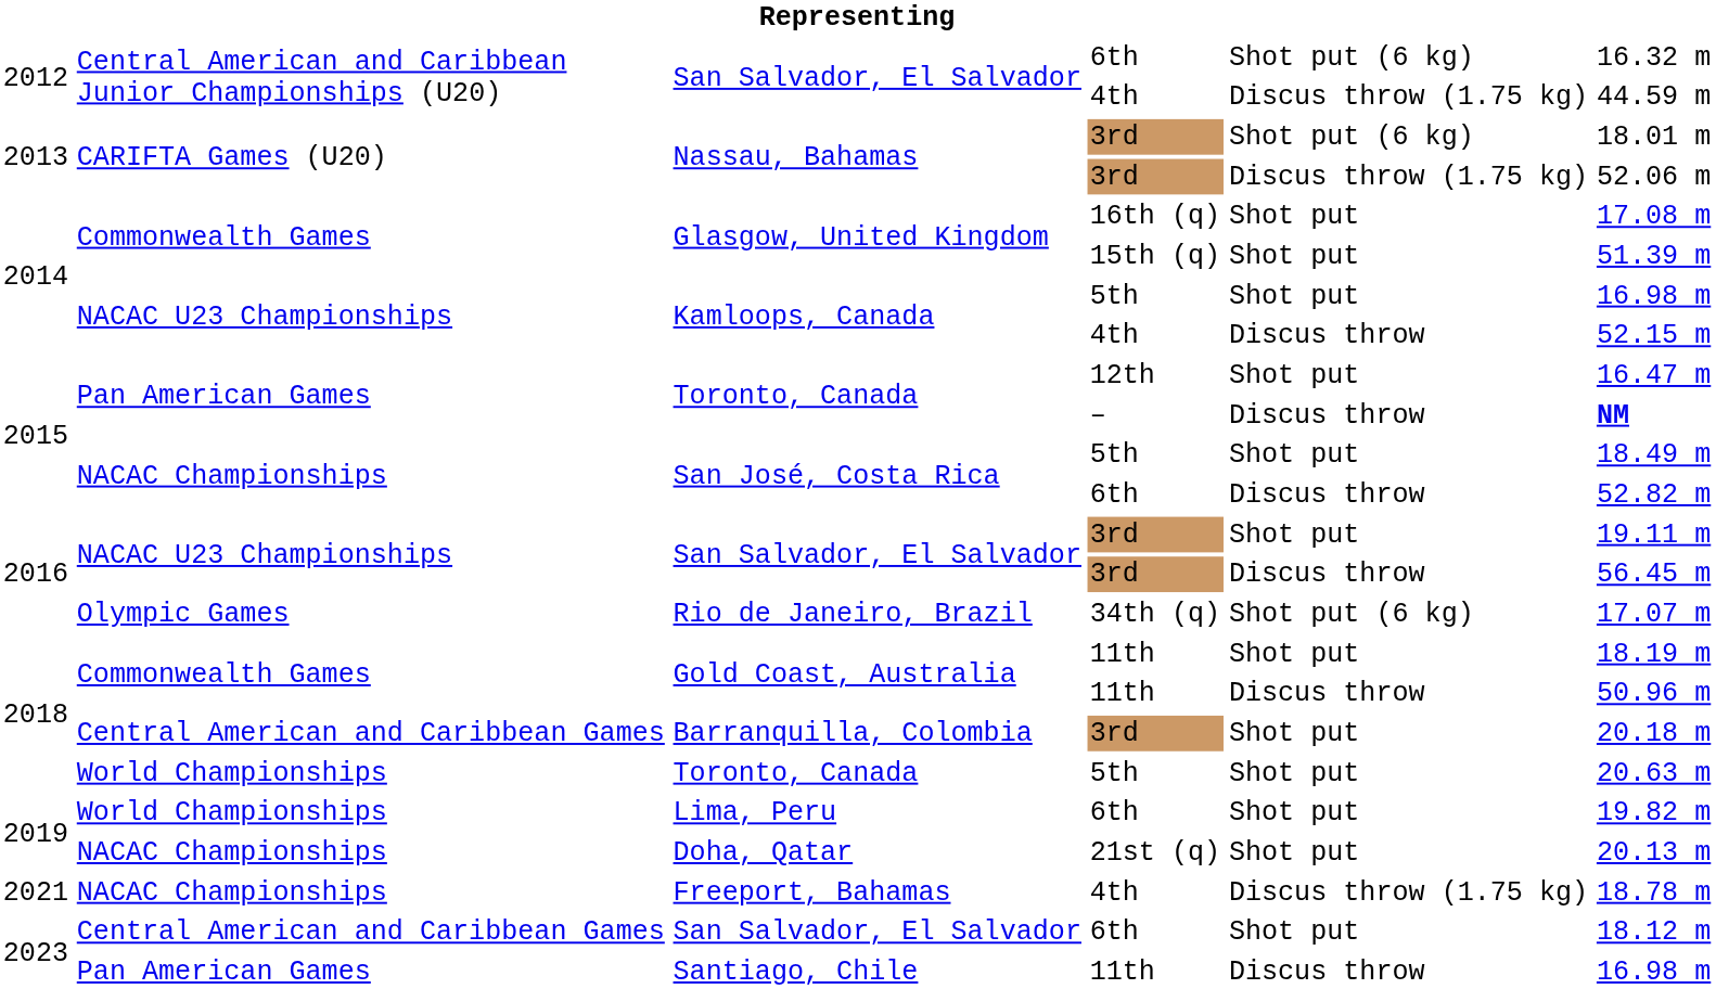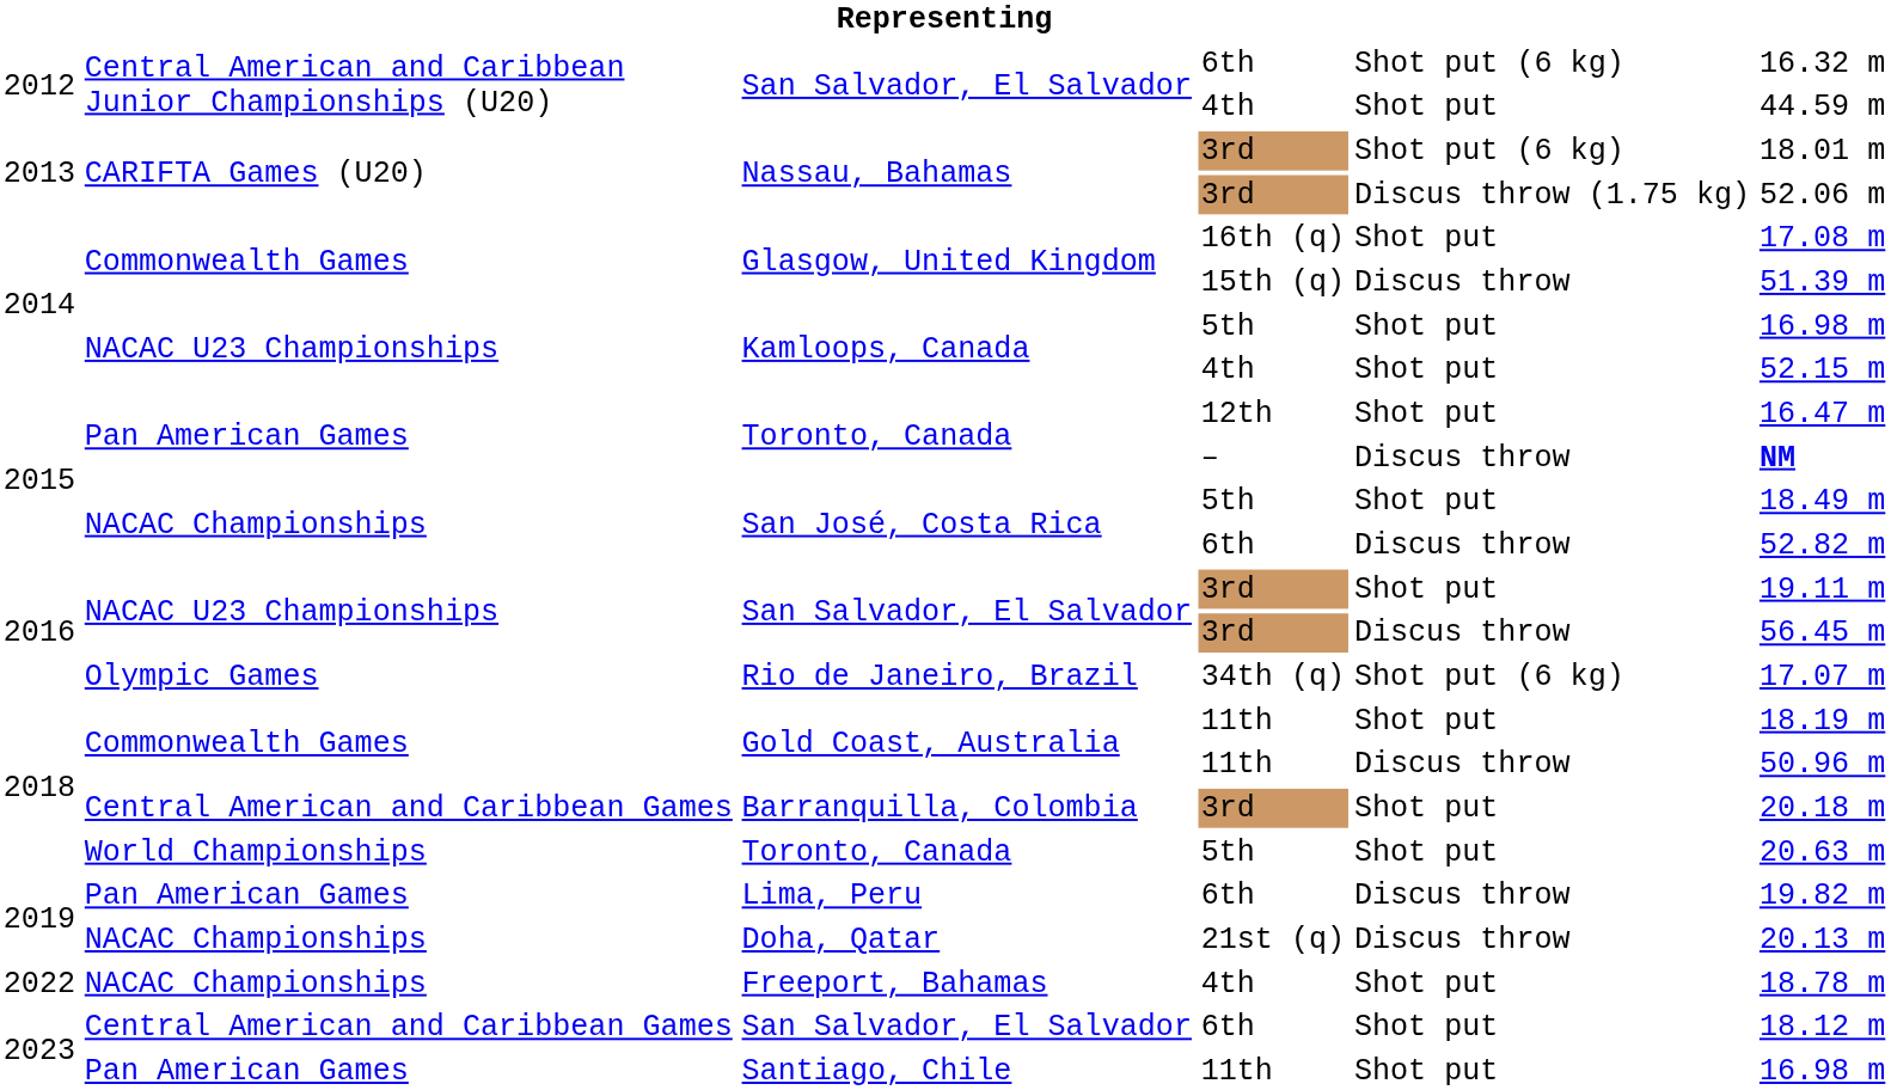San Salvador, El Salvador / 4th | column 5: Discus throw (1.75 kg) -> Shot put
Glasgow, United Kingdom / 15th (q) | column 5: Shot put -> Discus throw
Kamloops, Canada / 4th | column 5: Discus throw -> Shot put
Lima, Peru | column 2: World Championships -> Pan American Games
Lima, Peru | column 5: Shot put -> Discus throw
Doha, Qatar | column 5: Shot put -> Discus throw
Freeport, Bahamas | column 1: 2021 -> 2022
Freeport, Bahamas | column 5: Discus throw (1.75 kg) -> Shot put
Santiago, Chile | column 5: Discus throw -> Shot put
